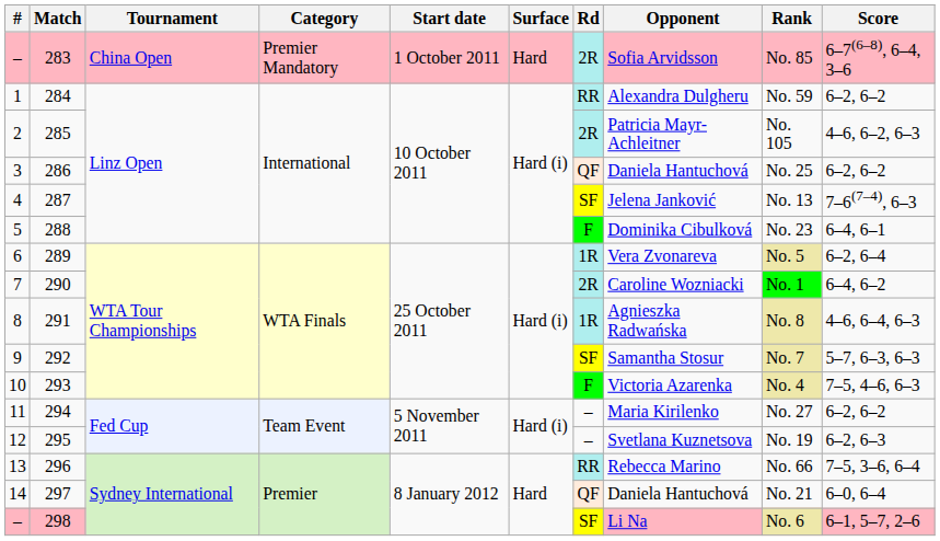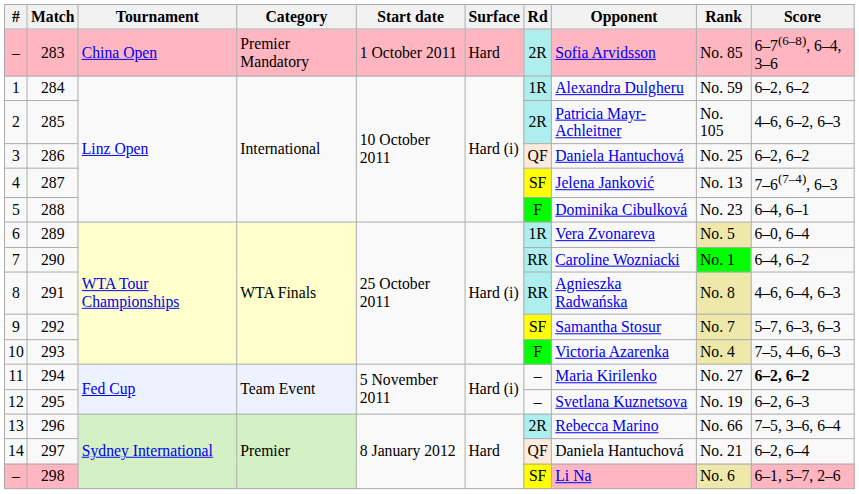284 | Rd: RR -> 1R
289 | Score: 6–2, 6–4 -> 6–0, 6–4
290 | Rd: 2R -> RR
291 | Rd: 1R -> RR
294 | Score: normal -> bold
296 | Rd: RR -> 2R
297 | Score: 6–0, 6–4 -> 6–2, 6–4
